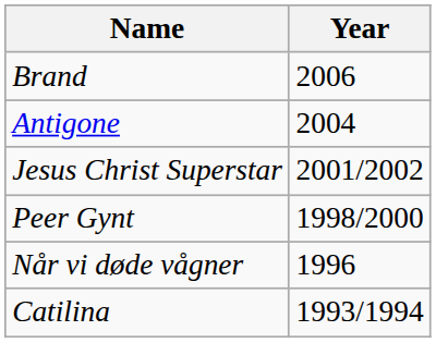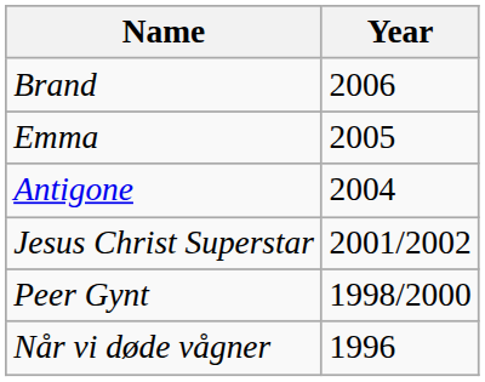+ row: Emma | 2005
- row: Catilina | 1993/1994
